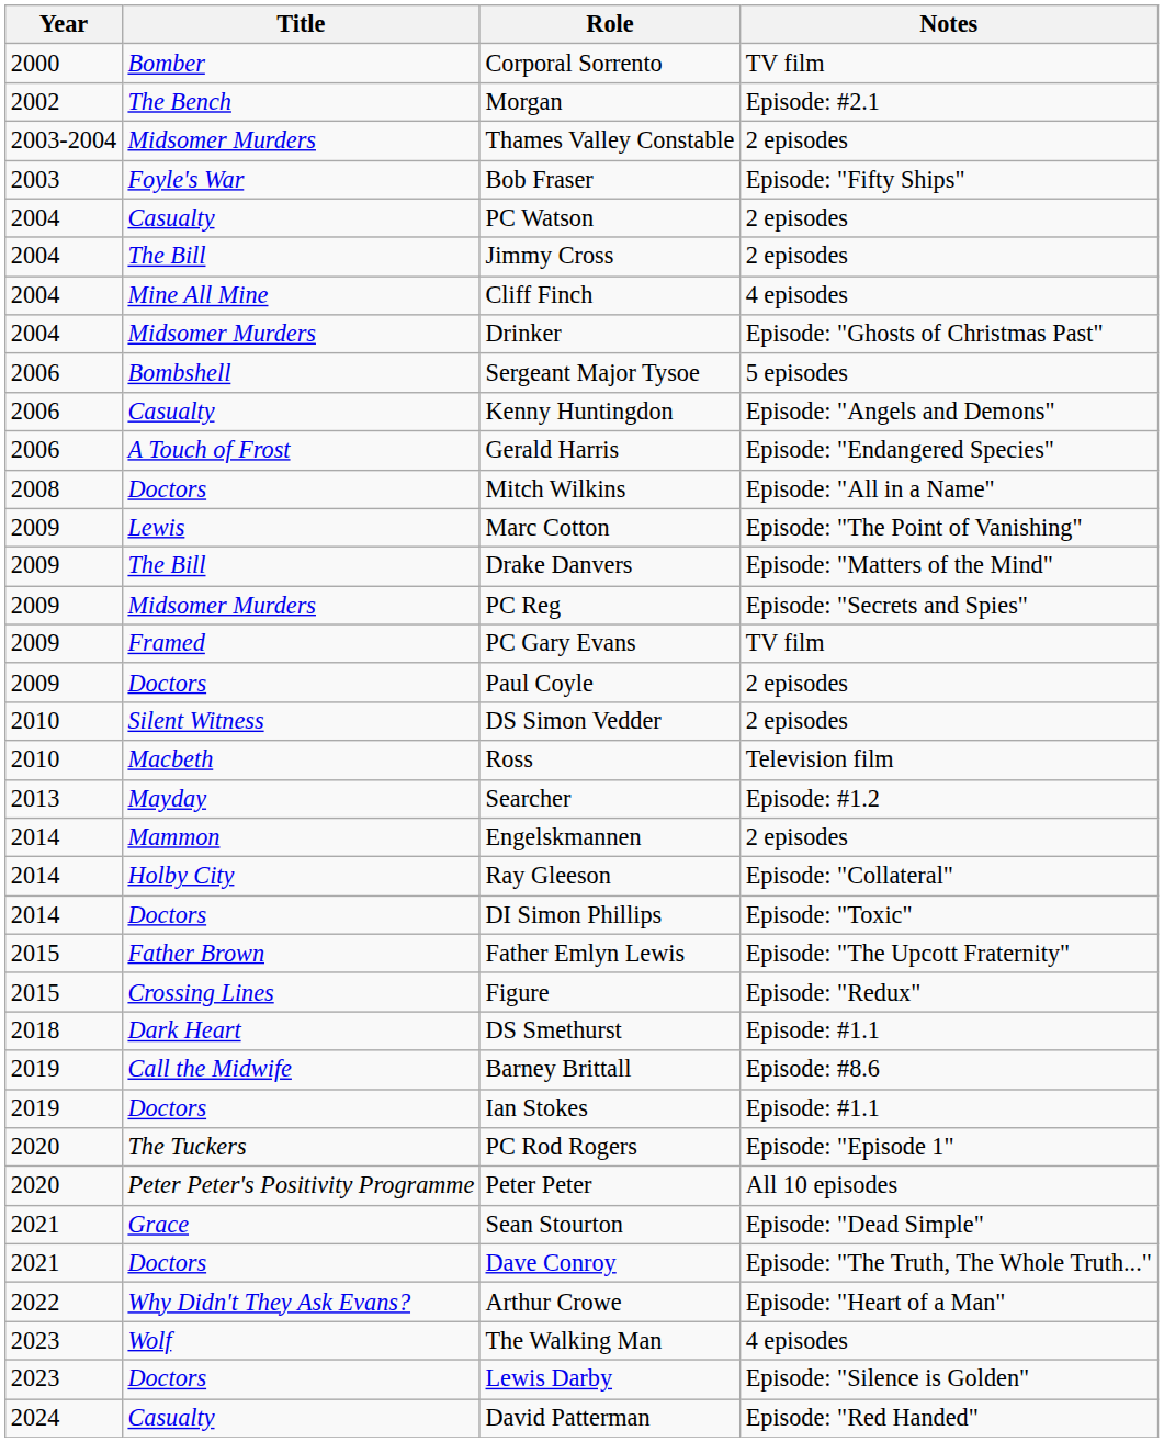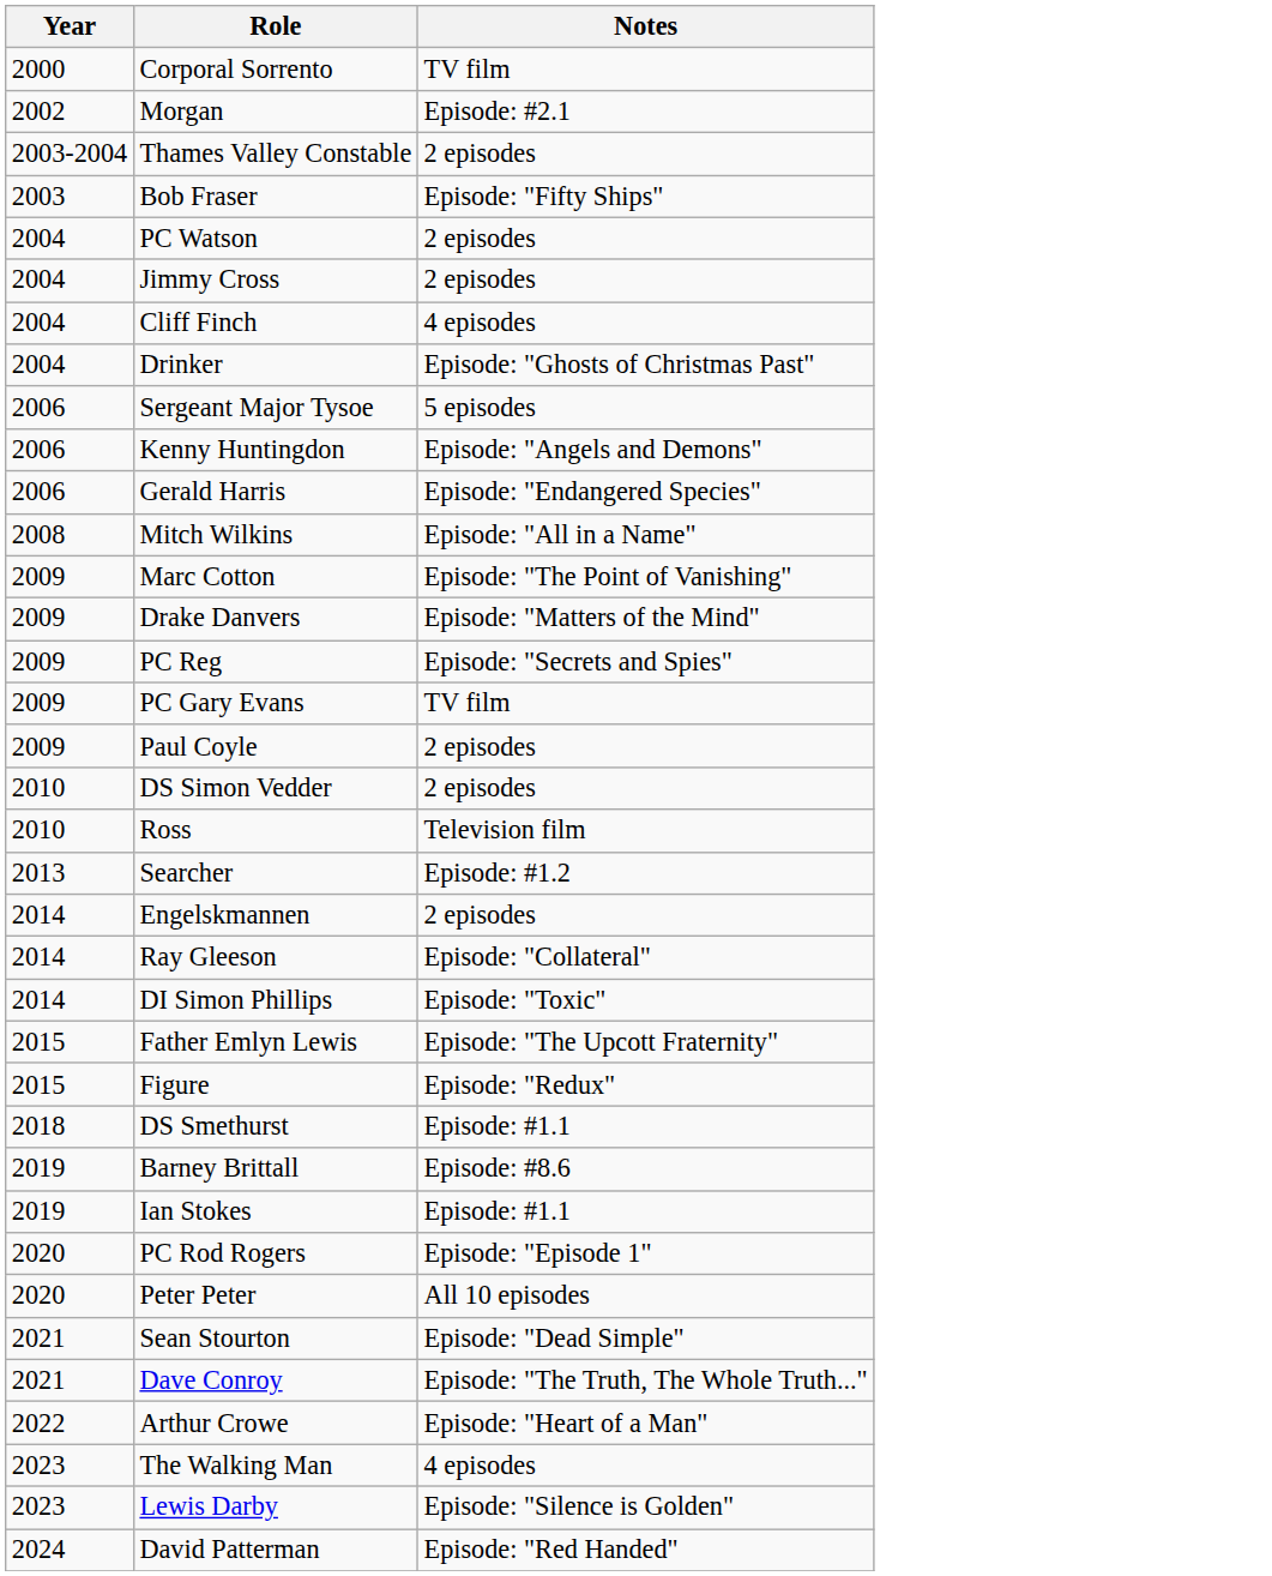- column: Title | Bomber | The Bench | Midsomer Murders | Foyle's War | Casualty | The Bill | Mine All Mine | Midsomer Murders | Bombshell | Casualty | A Touch of Frost | Doctors | Lewis | The Bill | Midsomer Murders | Framed | Doctors | Silent Witness | Macbeth | Mayday | Mammon | Holby City | Doctors | Father Brown | Crossing Lines | Dark Heart | Call the Midwife | Doctors | The Tuckers | Peter Peter's Positivity Programme | Grace | Doctors | Why Didn't They Ask Evans? | Wolf | Doctors | Casualty
